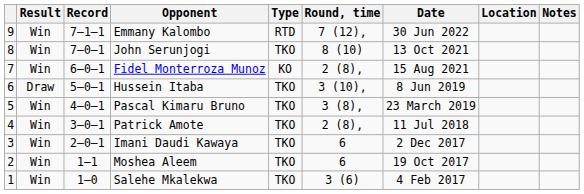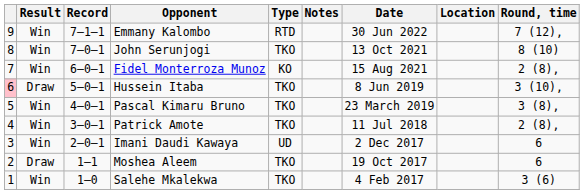columns swapped: Round, time <-> Notes
Hussein Itaba | column 1: no background -> pink background
Imani Daudi Kawaya | Type: TKO -> UD
Moshea Aleem | Result: Win -> Draw
